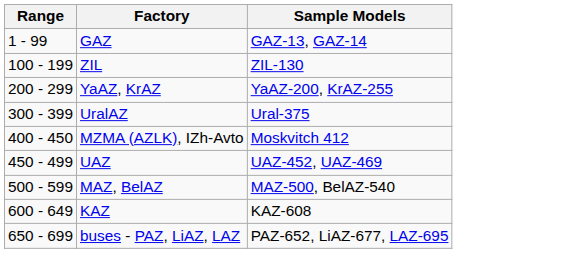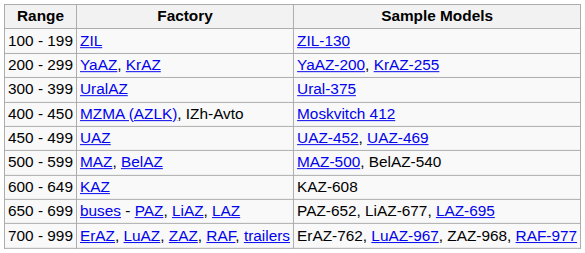- row: 1 - 99 | GAZ | GAZ-13, GAZ-14
+ row: 700 - 999 | ErAZ, LuAZ, ZAZ, RAF, trailers | ErAZ-762, LuAZ-967, ZAZ-968, RAF-977
